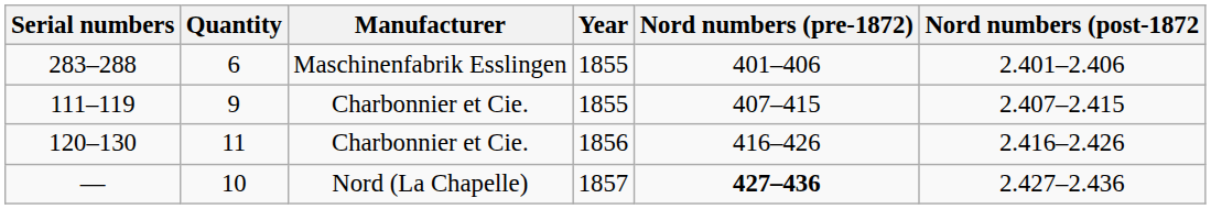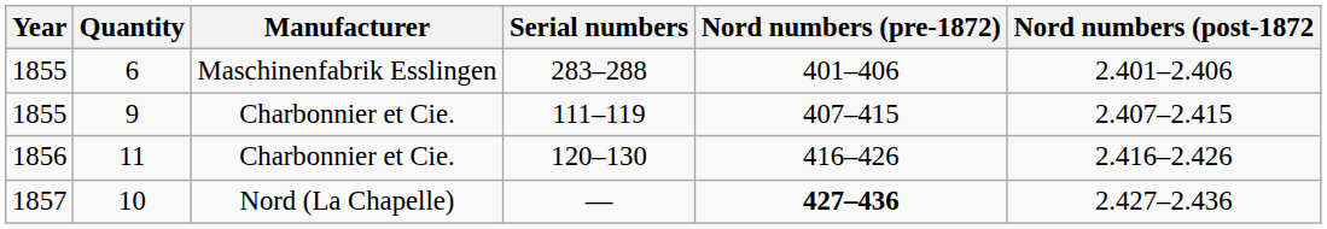columns swapped: Year <-> Serial numbers
